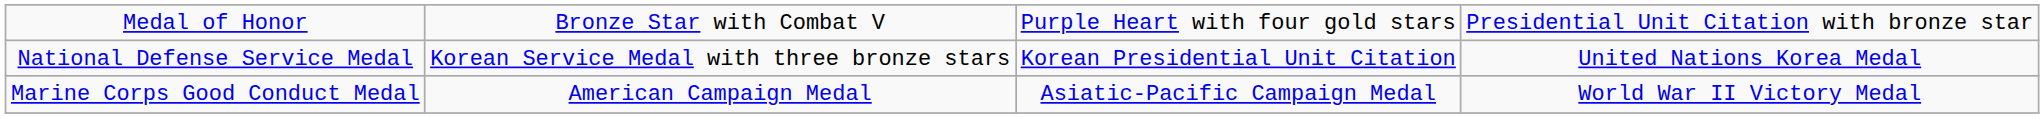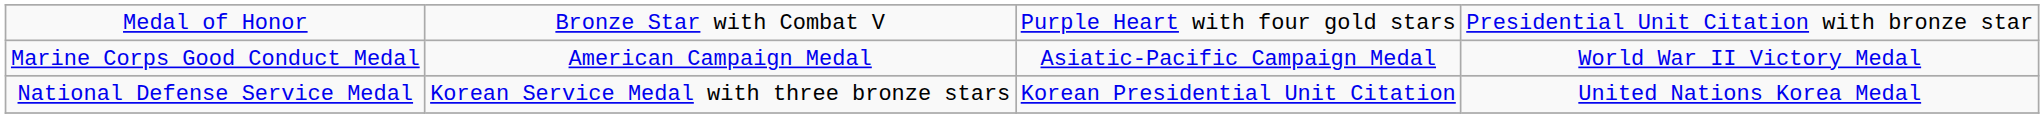rows swapped: Marine Corps Good Conduct Medal <-> National Defense Service Medal
